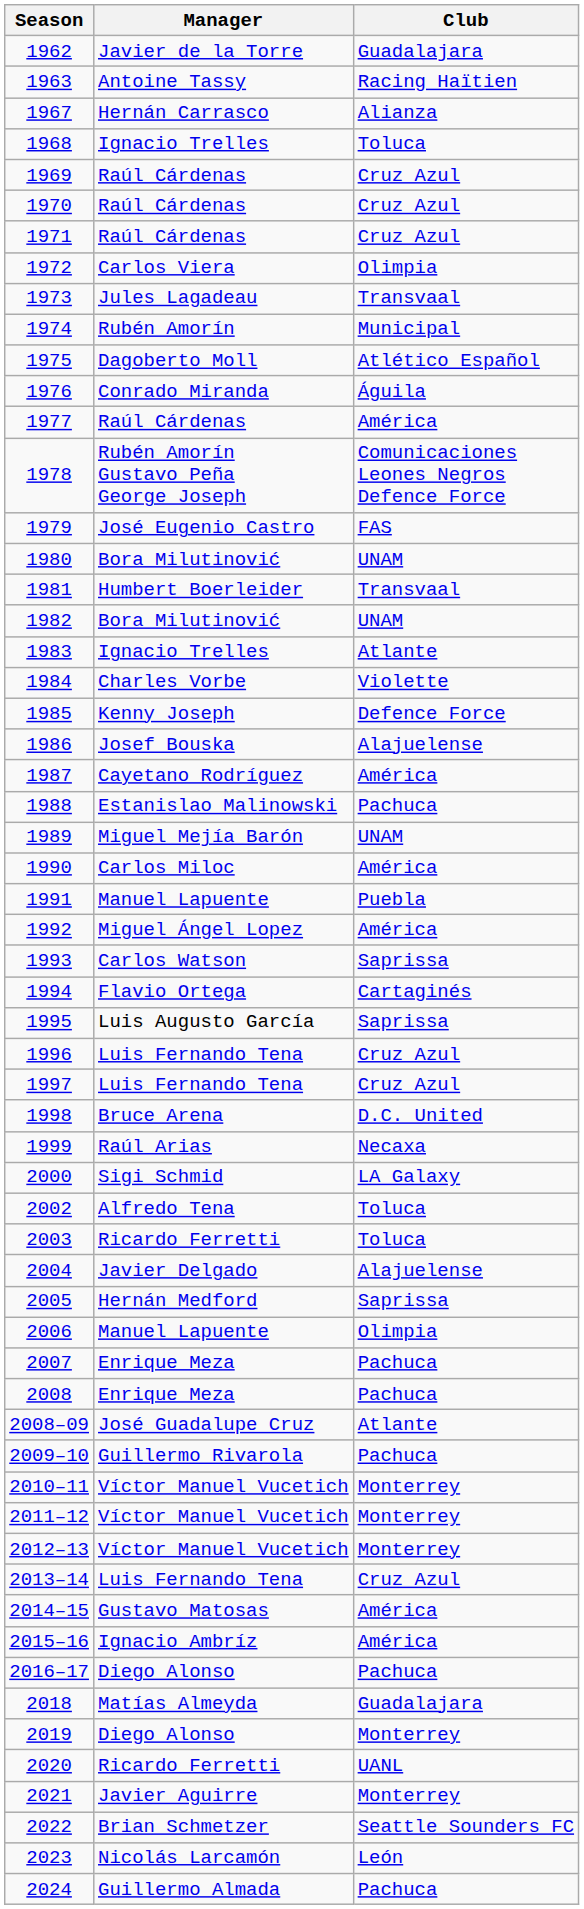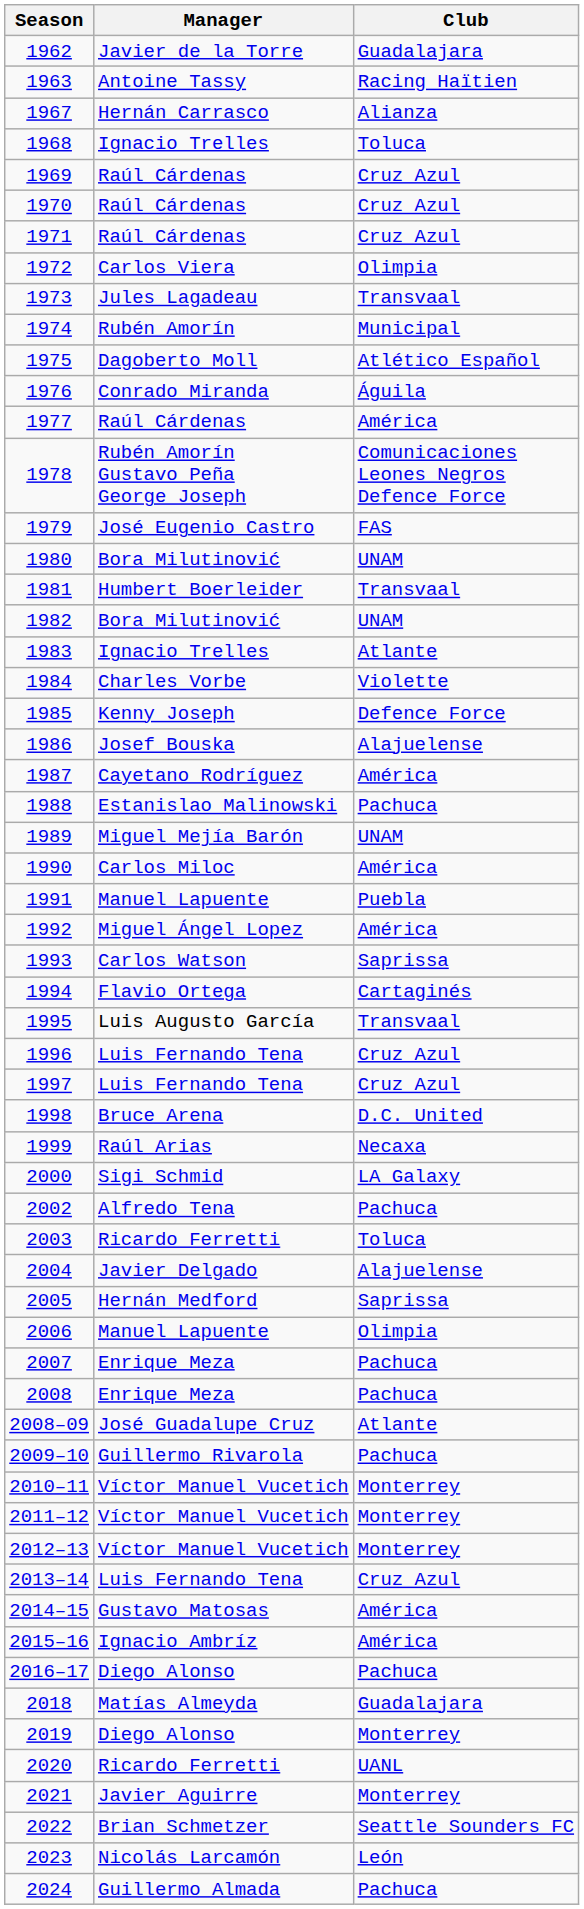1995 | Club: Saprissa -> Transvaal
2002 | Club: Toluca -> Pachuca
